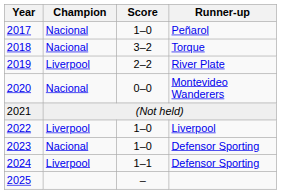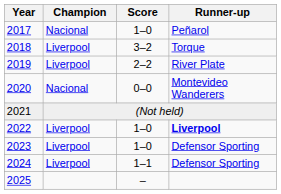2018 | Champion: Nacional -> Liverpool
2022 | Runner-up: normal -> bold
2023 | Champion: Nacional -> Liverpool
